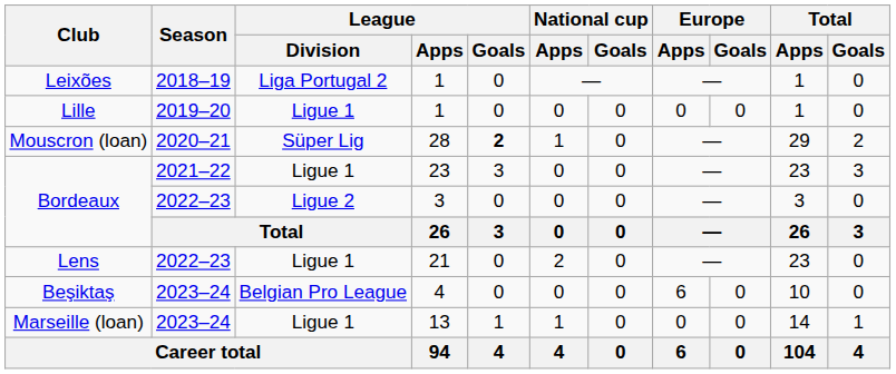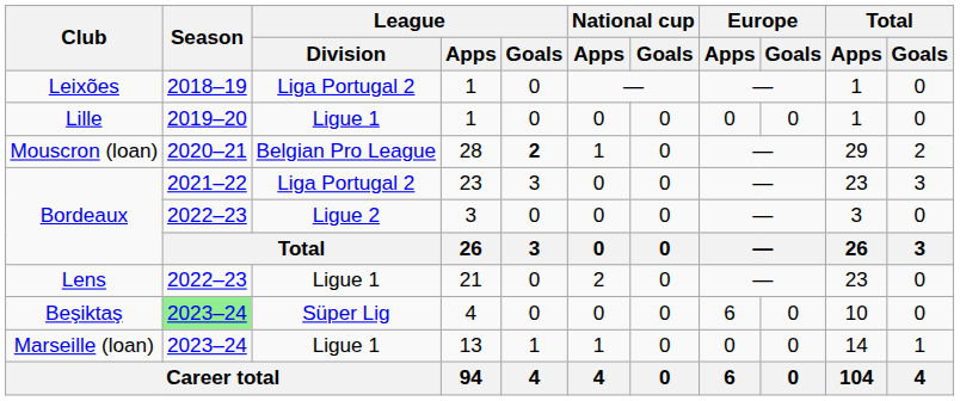Mouscron (loan) | League / Division: Süper Lig -> Belgian Pro League
Bordeaux / 23 | League / Division: Ligue 1 -> Liga Portugal 2
Beşiktaş | Season: no background -> lightgreen background
Beşiktaş | League / Division: Belgian Pro League -> Süper Lig
